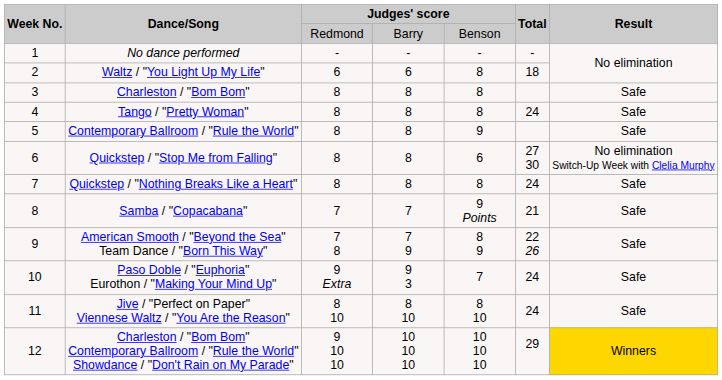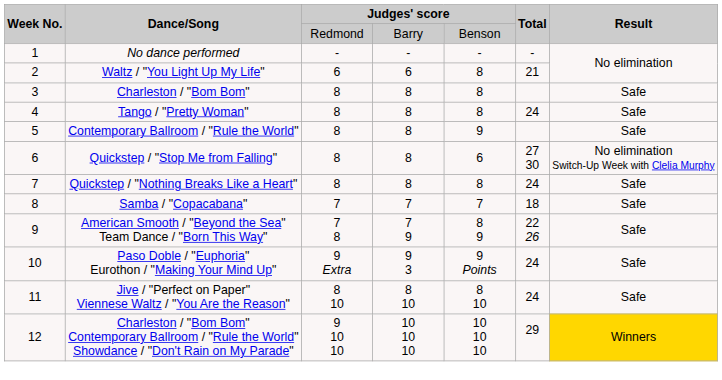Waltz / "You Light Up My Life" | Total: 18 -> 21
Samba / "Copacabana" | column 5: 9 Points -> 7
Samba / "Copacabana" | Total: 21 -> 18
Paso Doble / "Euphoria" Eurothon / "Making Your Mind Up" | column 5: 7 -> 9 Points
